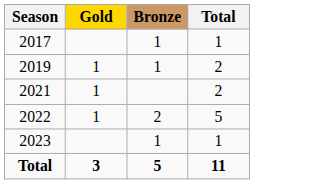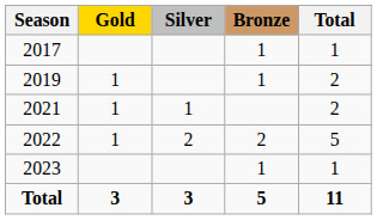+ column: Silver | 1 | 2 | 3
